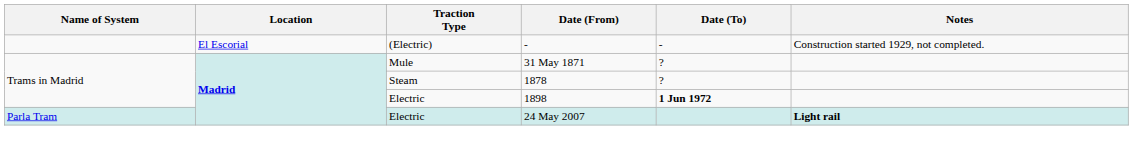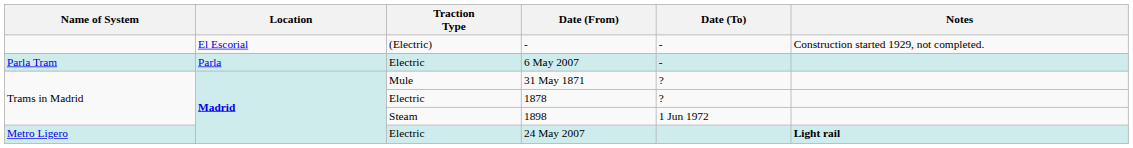+ row: Parla Tram | Parla | Electric | 6 May 2007 | -
1878 | Traction Type: Steam -> Electric
1898 | Traction Type: Electric -> Steam
1898 | Date (To): bold -> normal
24 May 2007 | Name of System: Parla Tram -> Metro Ligero
